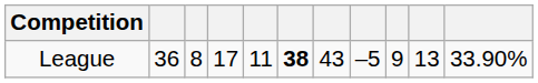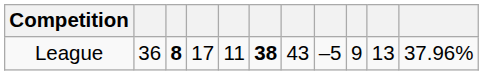League | column 3: normal -> bold
League | column 11: 33.90% -> 37.96%
